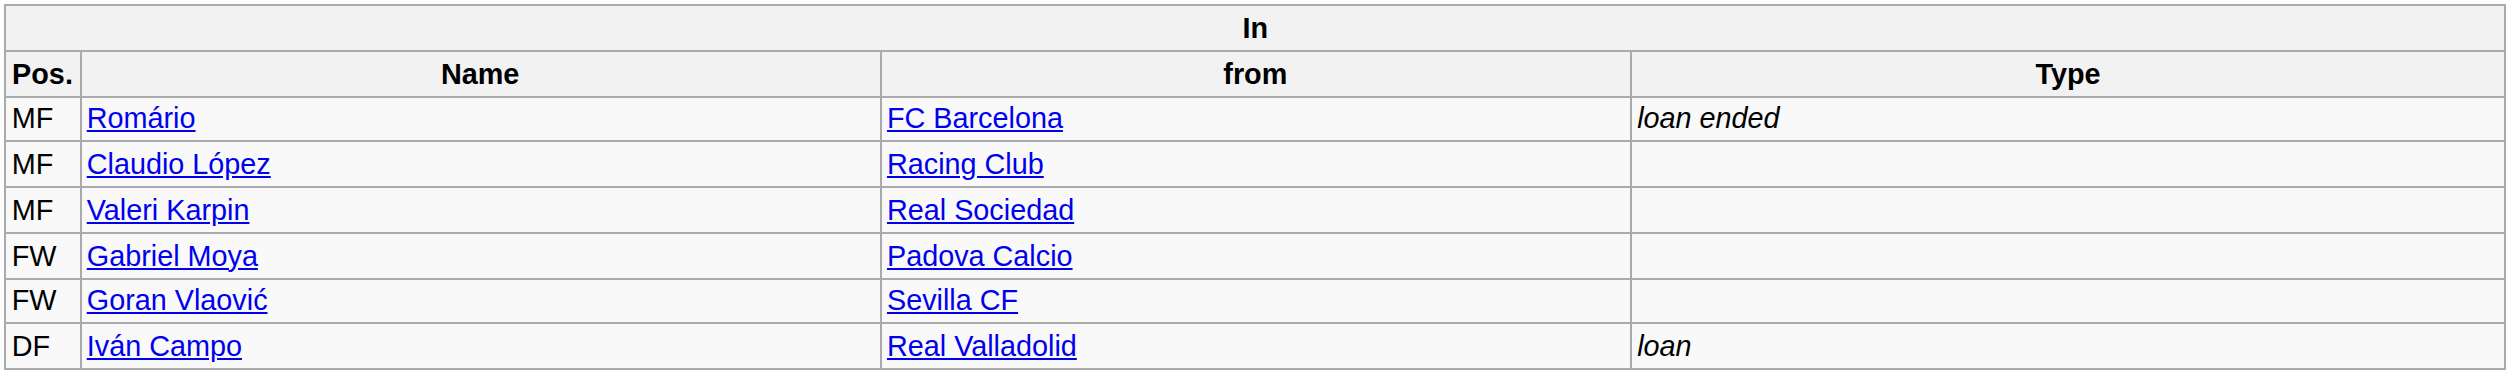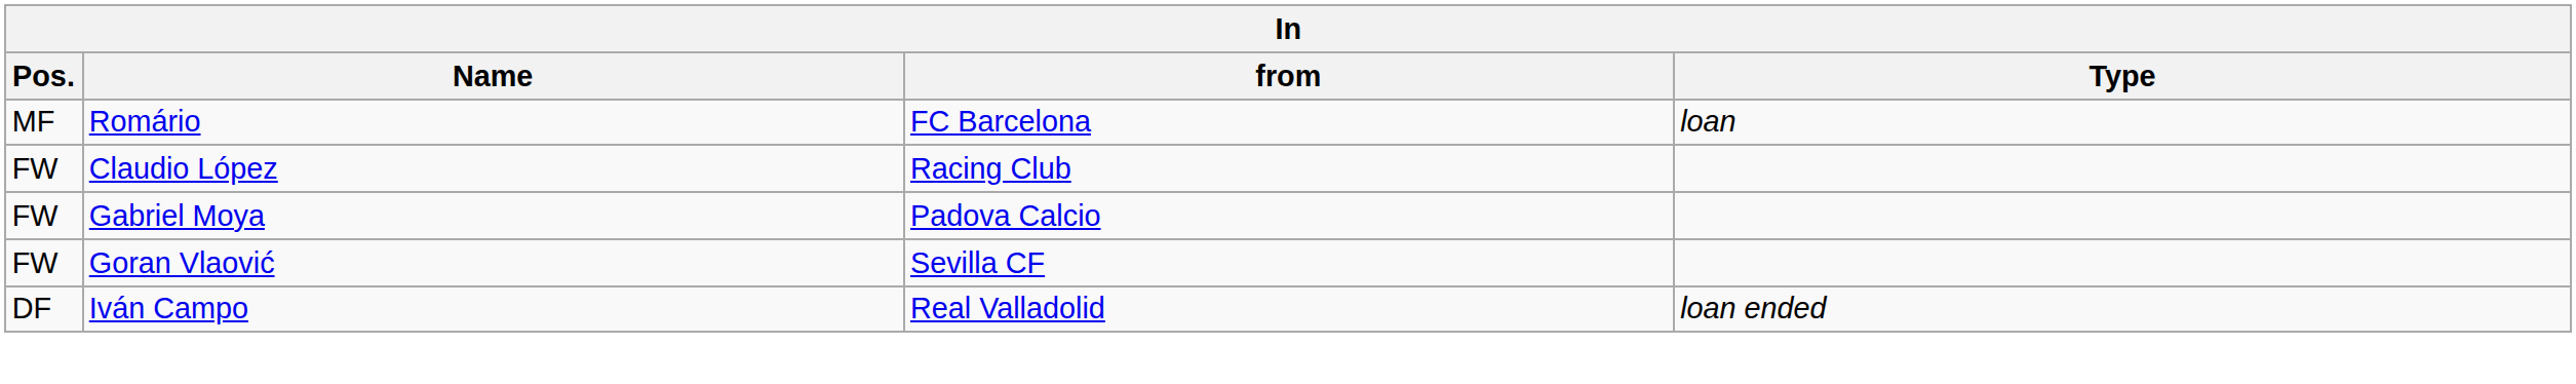Romário | Type: loan ended -> loan
Claudio López | Pos.: MF -> FW
- row: MF | Valeri Karpin | Real Sociedad
Iván Campo | Type: loan -> loan ended
